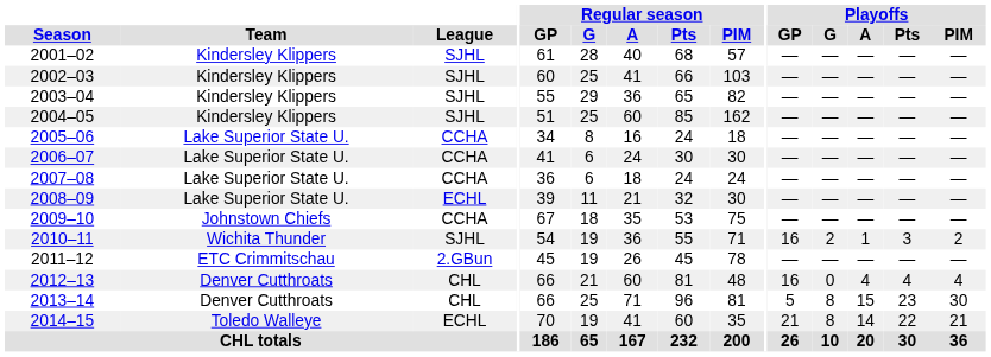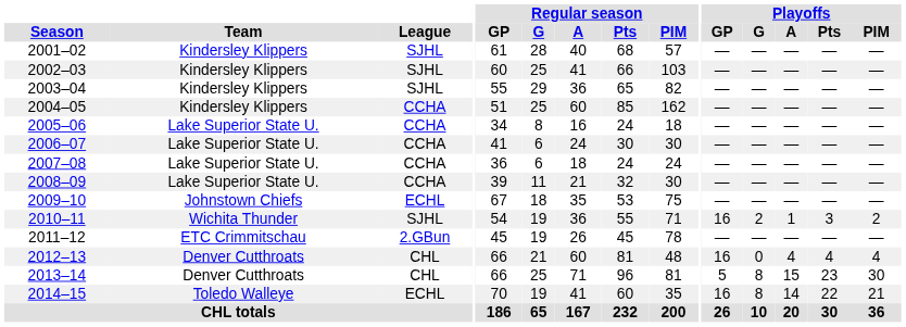2004–05 | League: SJHL -> CCHA
2008–09 | League: ECHL -> CCHA
2009–10 | League: CCHA -> ECHL
2014–15 | Playoffs / GP: 21 -> 16
